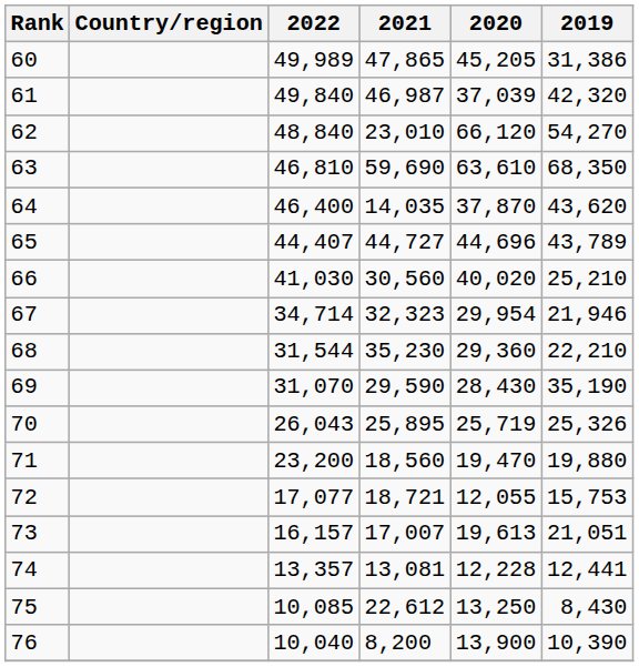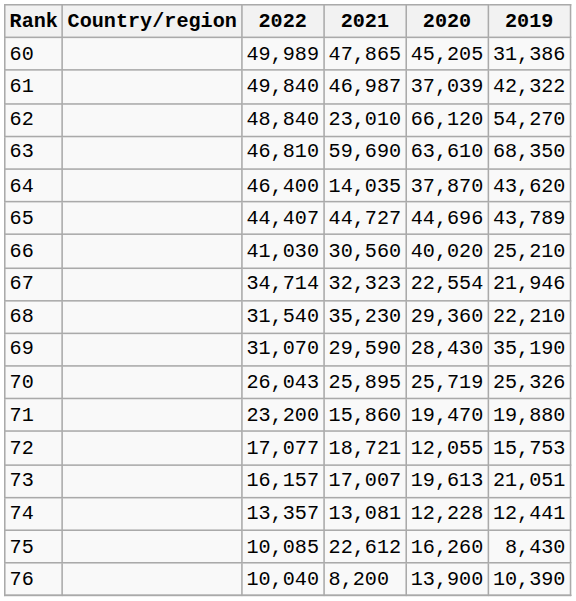61 | 2019: 42,320 -> 42,322
67 | 2020: 29,954 -> 22,554
68 | 2022: 31,544 -> 31,540
71 | 2021: 18,560 -> 15,860
75 | 2020: 13,250 -> 16,260
